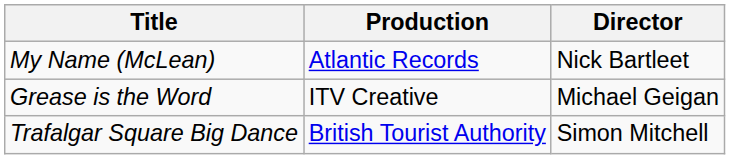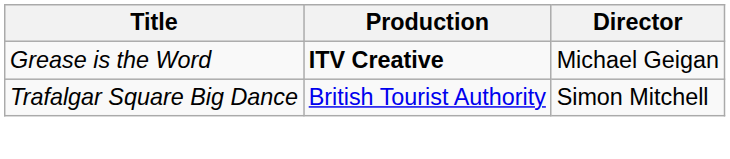- row: My Name (McLean) | Atlantic Records | Nick Bartleet
Grease is the Word | Production: normal -> bold
